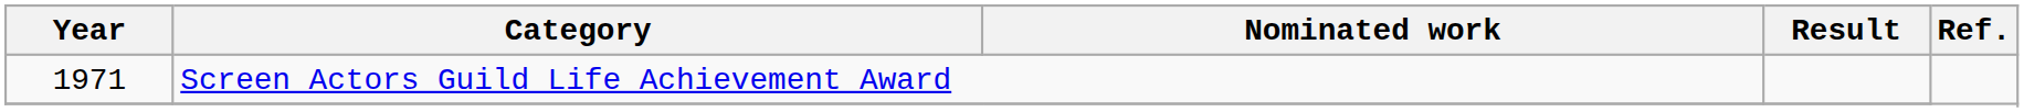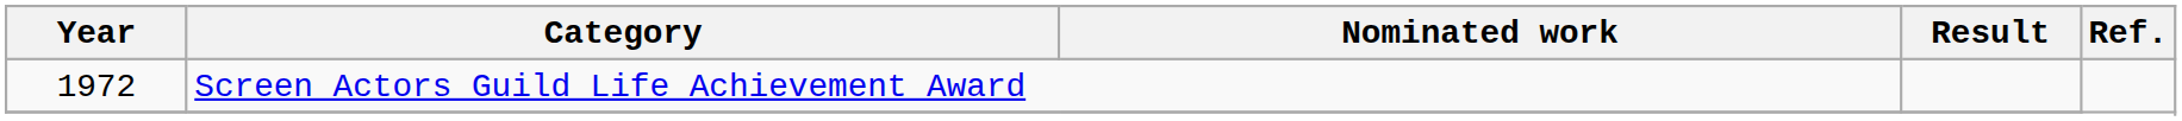Screen Actors Guild Life Achievement Award | Year: 1971 -> 1972
